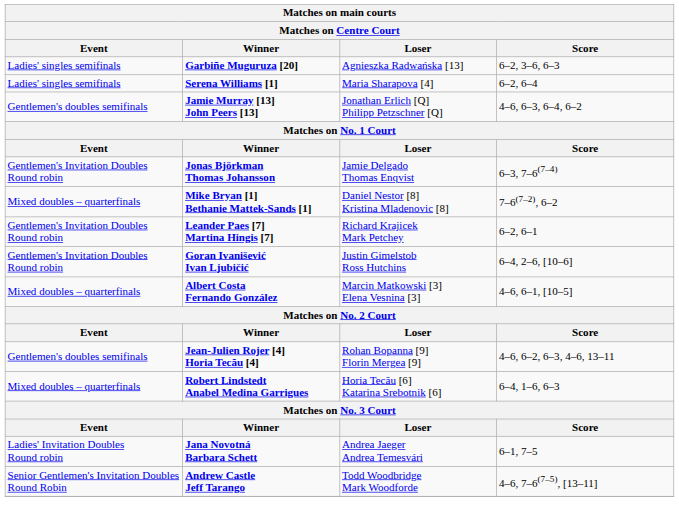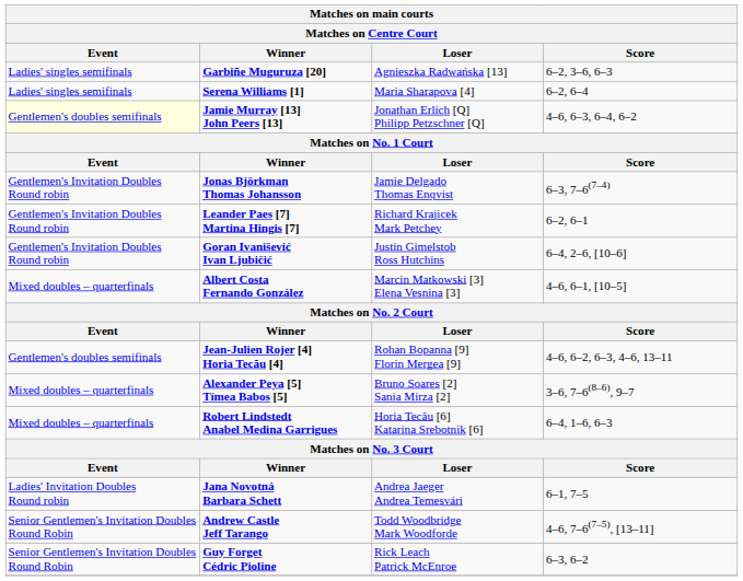Jamie Murray [13] John Peers [13] | Event: no background -> lightyellow background
- row: Mixed doubles – quarterfinals | Mike Bryan [1] Bethanie Mattek-Sands [1] | Daniel Nestor [8] Kristina Mladenovic [8] | 7–6(7–2), 6–2
+ row: Mixed doubles – quarterfinals | Alexander Peya [5] Tímea Babos [5] | Bruno Soares [2] Sania Mirza [2] | 3–6, 7–6(8–6), 9–7
+ row: Senior Gentlemen's Invitation Doubles Round Robin | Guy Forget Cédric Pioline | Rick Leach Patrick McEnroe | 6–3, 6–2
